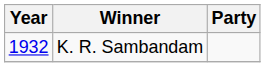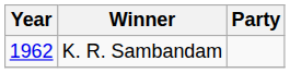K. R. Sambandam | Year: 1932 -> 1962
